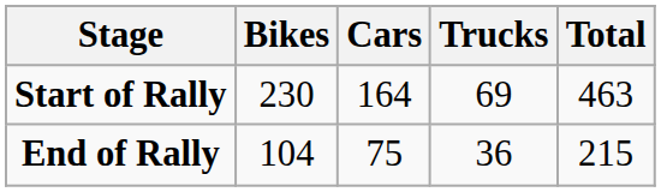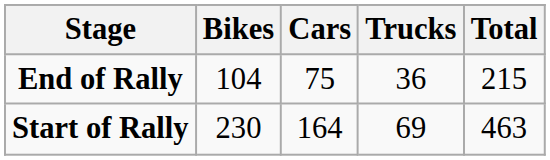rows swapped: Start of Rally <-> End of Rally
